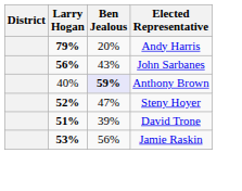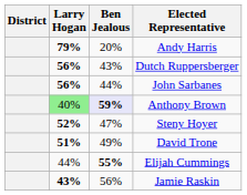+ row: 56% | 43% | Dutch Ruppersberger
John Sarbanes | Ben Jealous: 43% -> 44%
Anthony Brown | Larry Hogan: no background -> lightgreen background
David Trone | Ben Jealous: 39% -> 49%
+ row: 44% | 55% | Elijah Cummings
Jamie Raskin | Larry Hogan: 53% -> 43%
